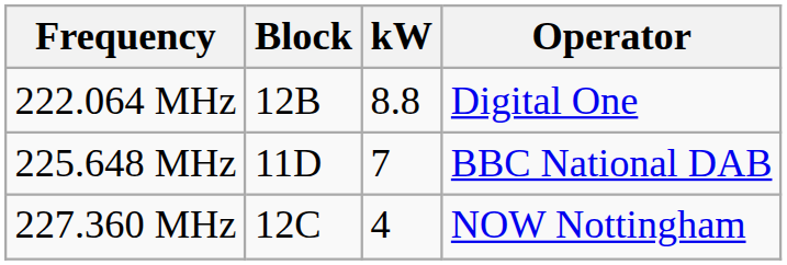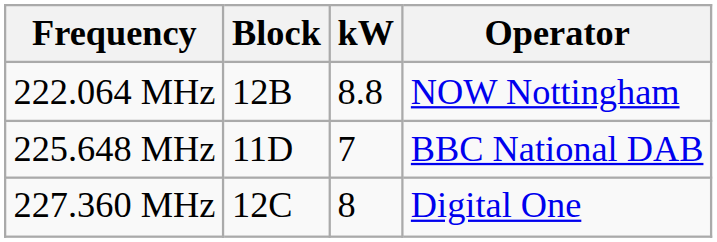222.064 MHz | Operator: Digital One -> NOW Nottingham
227.360 MHz | kW: 4 -> 8
227.360 MHz | Operator: NOW Nottingham -> Digital One
